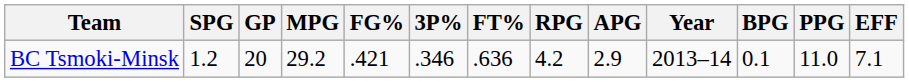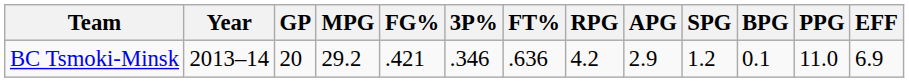columns swapped: Year <-> SPG
BC Tsmoki-Minsk | EFF: 7.1 -> 6.9
